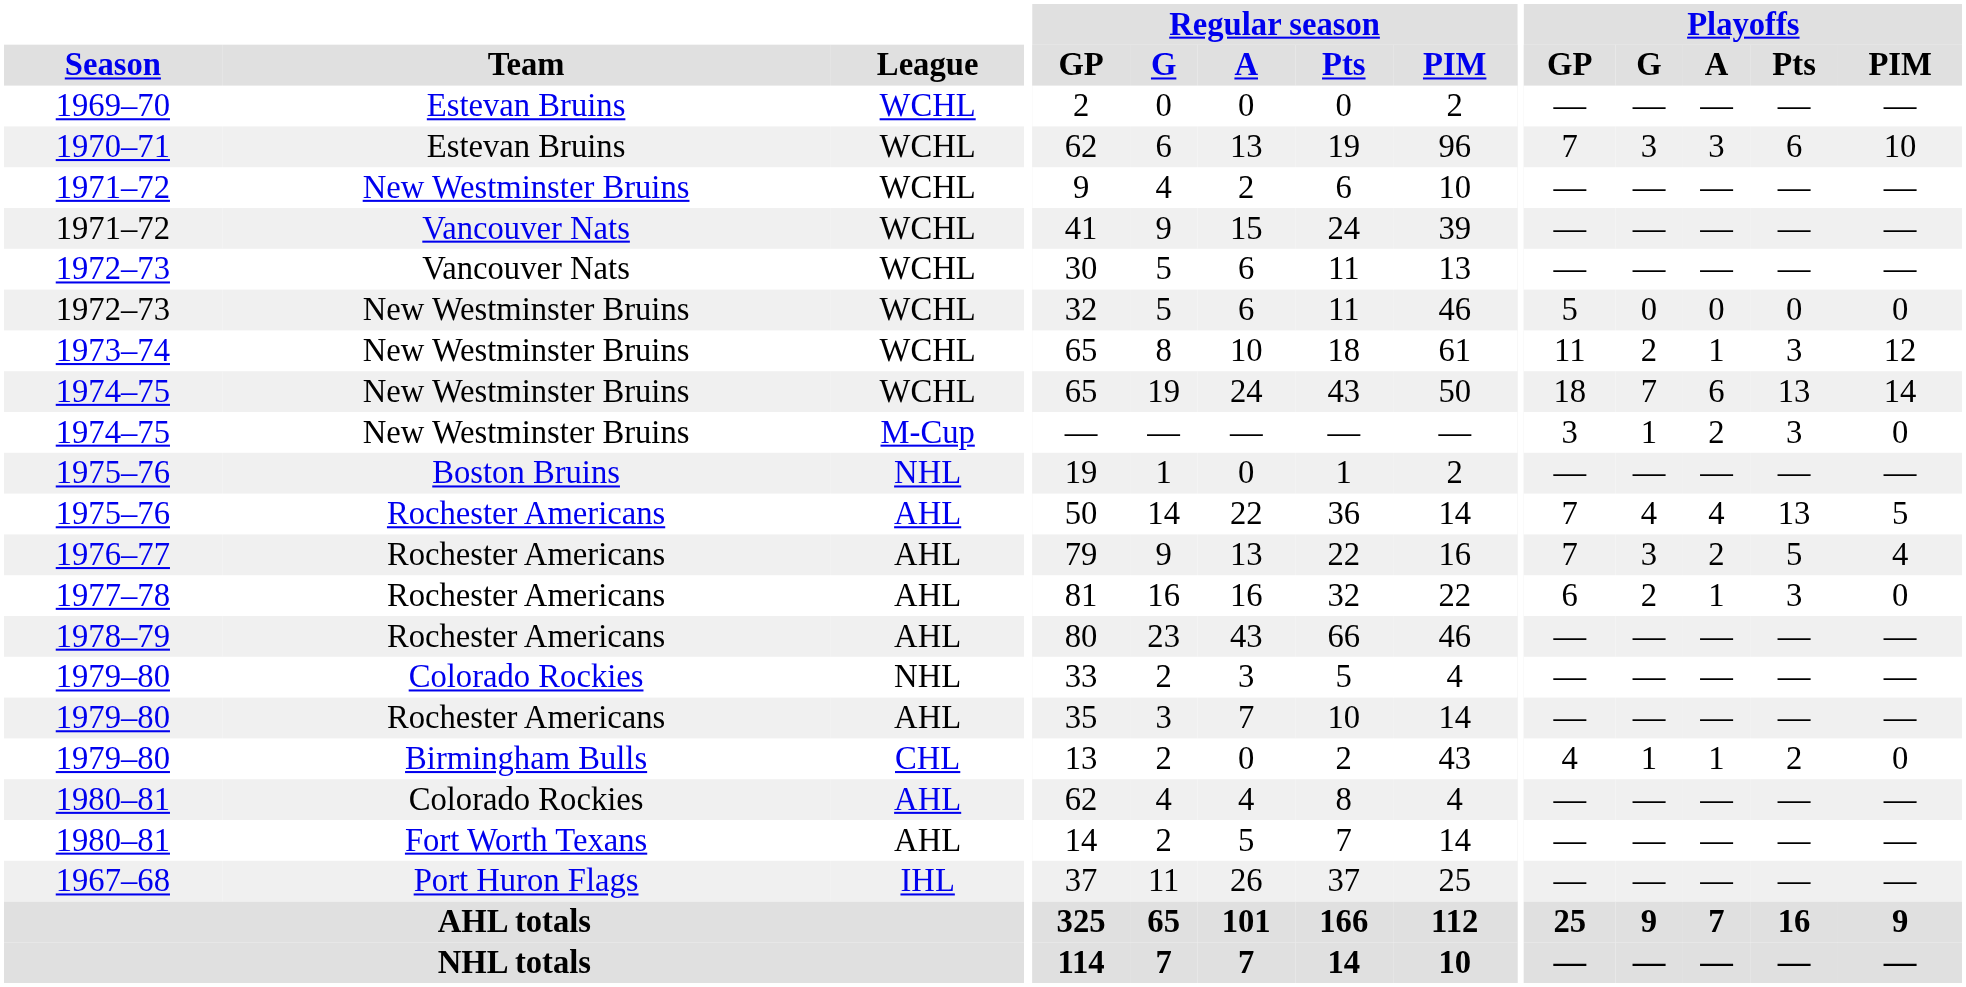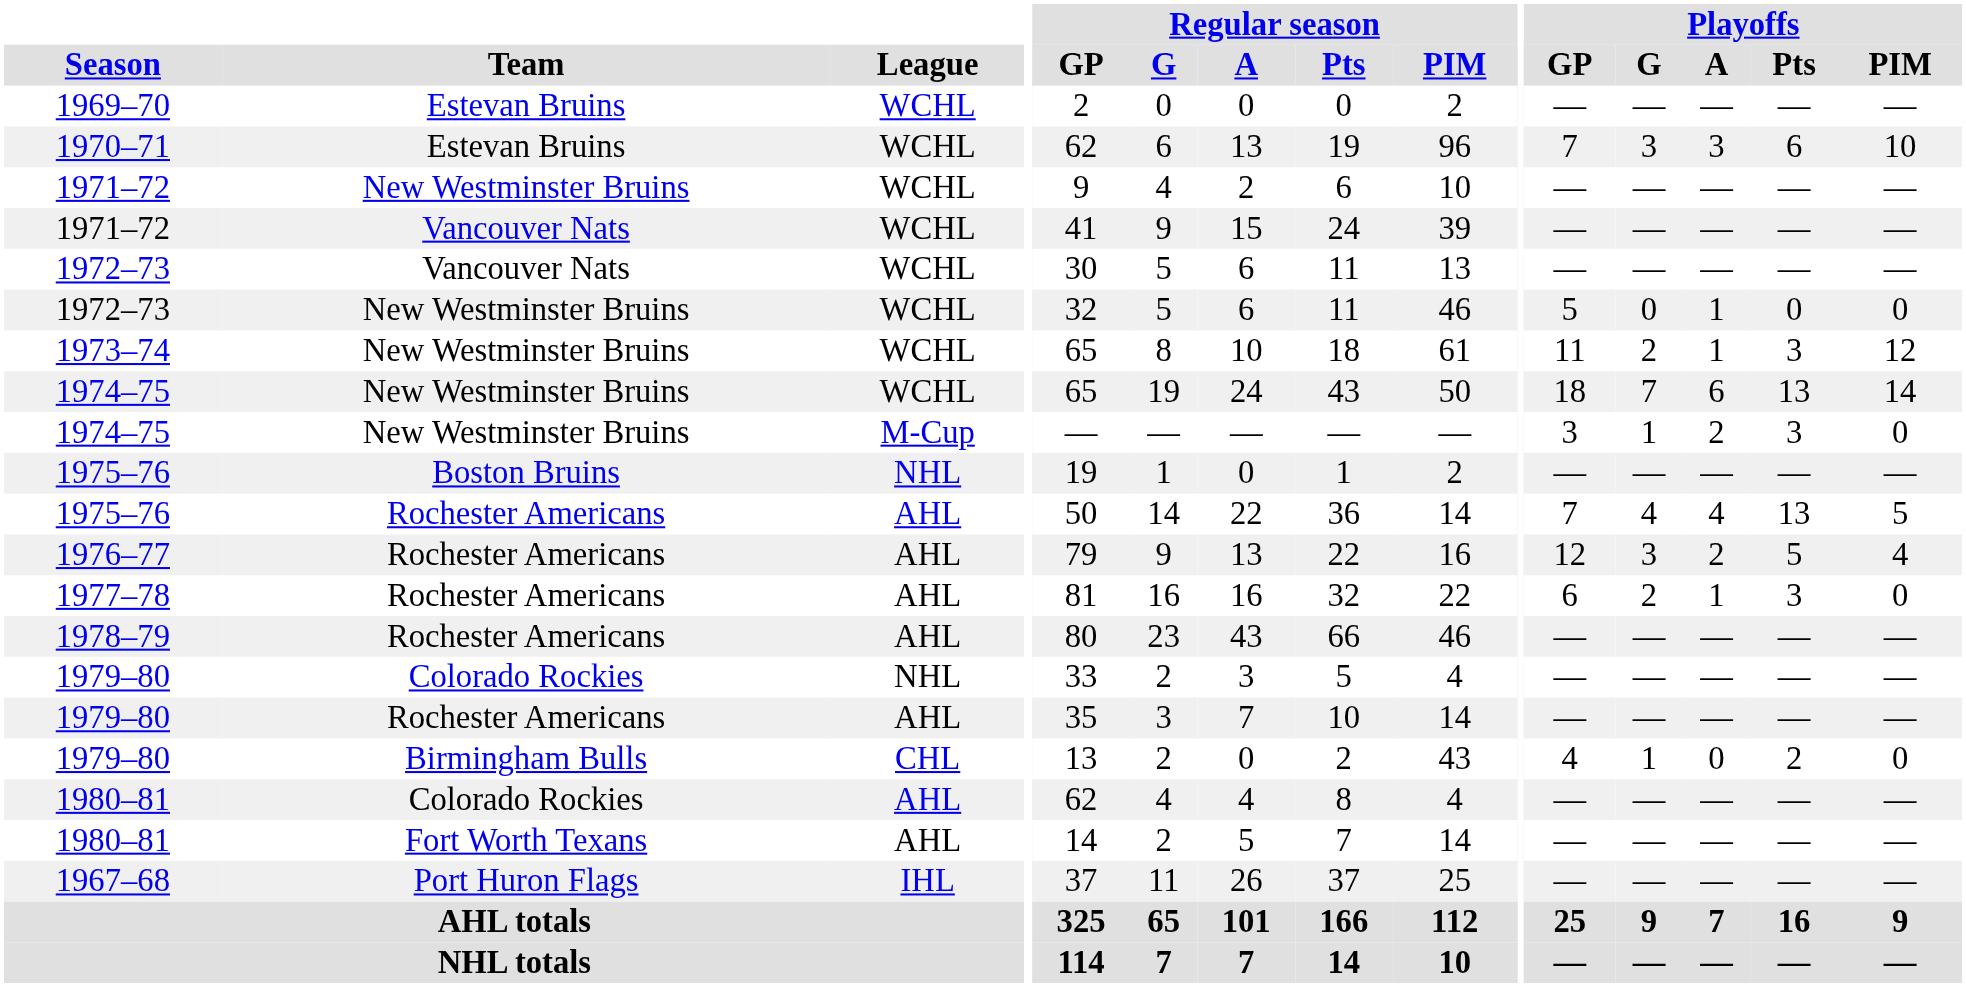1972–73 / New Westminster Bruins | Playoffs / A: 0 -> 1
1976–77 | Playoffs / GP: 7 -> 12
1979–80 / Birmingham Bulls | Playoffs / A: 1 -> 0
